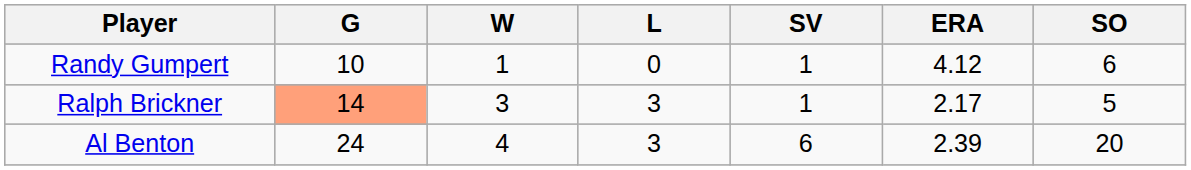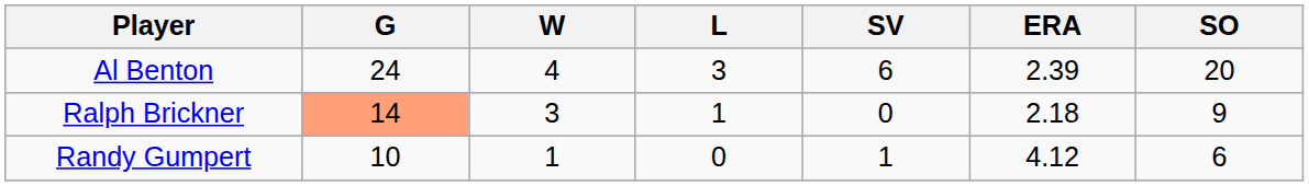rows swapped: Al Benton <-> Randy Gumpert
Ralph Brickner | L: 3 -> 1
Ralph Brickner | SV: 1 -> 0
Ralph Brickner | ERA: 2.17 -> 2.18
Ralph Brickner | SO: 5 -> 9
